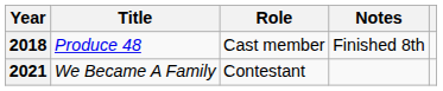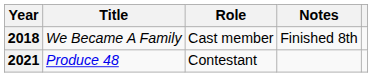2018 | Title: Produce 48 -> We Became A Family
2021 | Title: We Became A Family -> Produce 48
